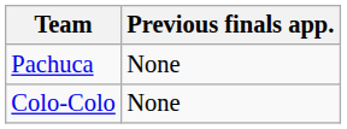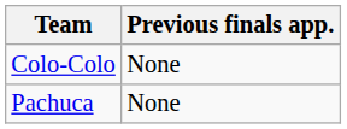rows swapped: Colo-Colo <-> Pachuca
